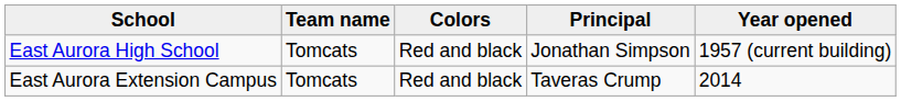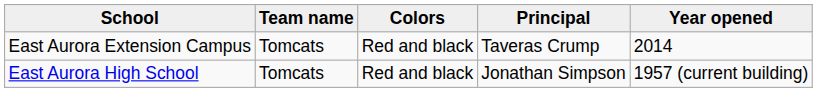rows swapped: East Aurora High School <-> East Aurora Extension Campus
